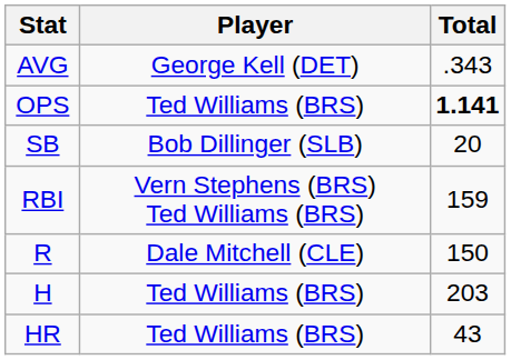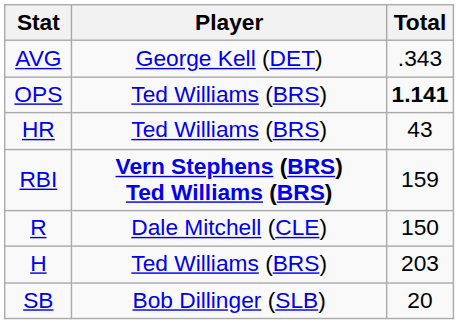rows swapped: HR <-> SB
RBI | Player: normal -> bold
